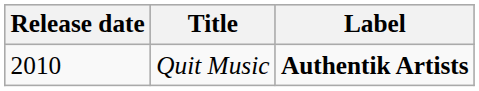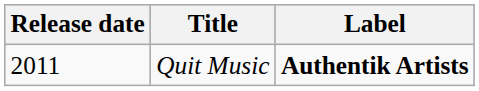Quit Music | Release date: 2010 -> 2011
